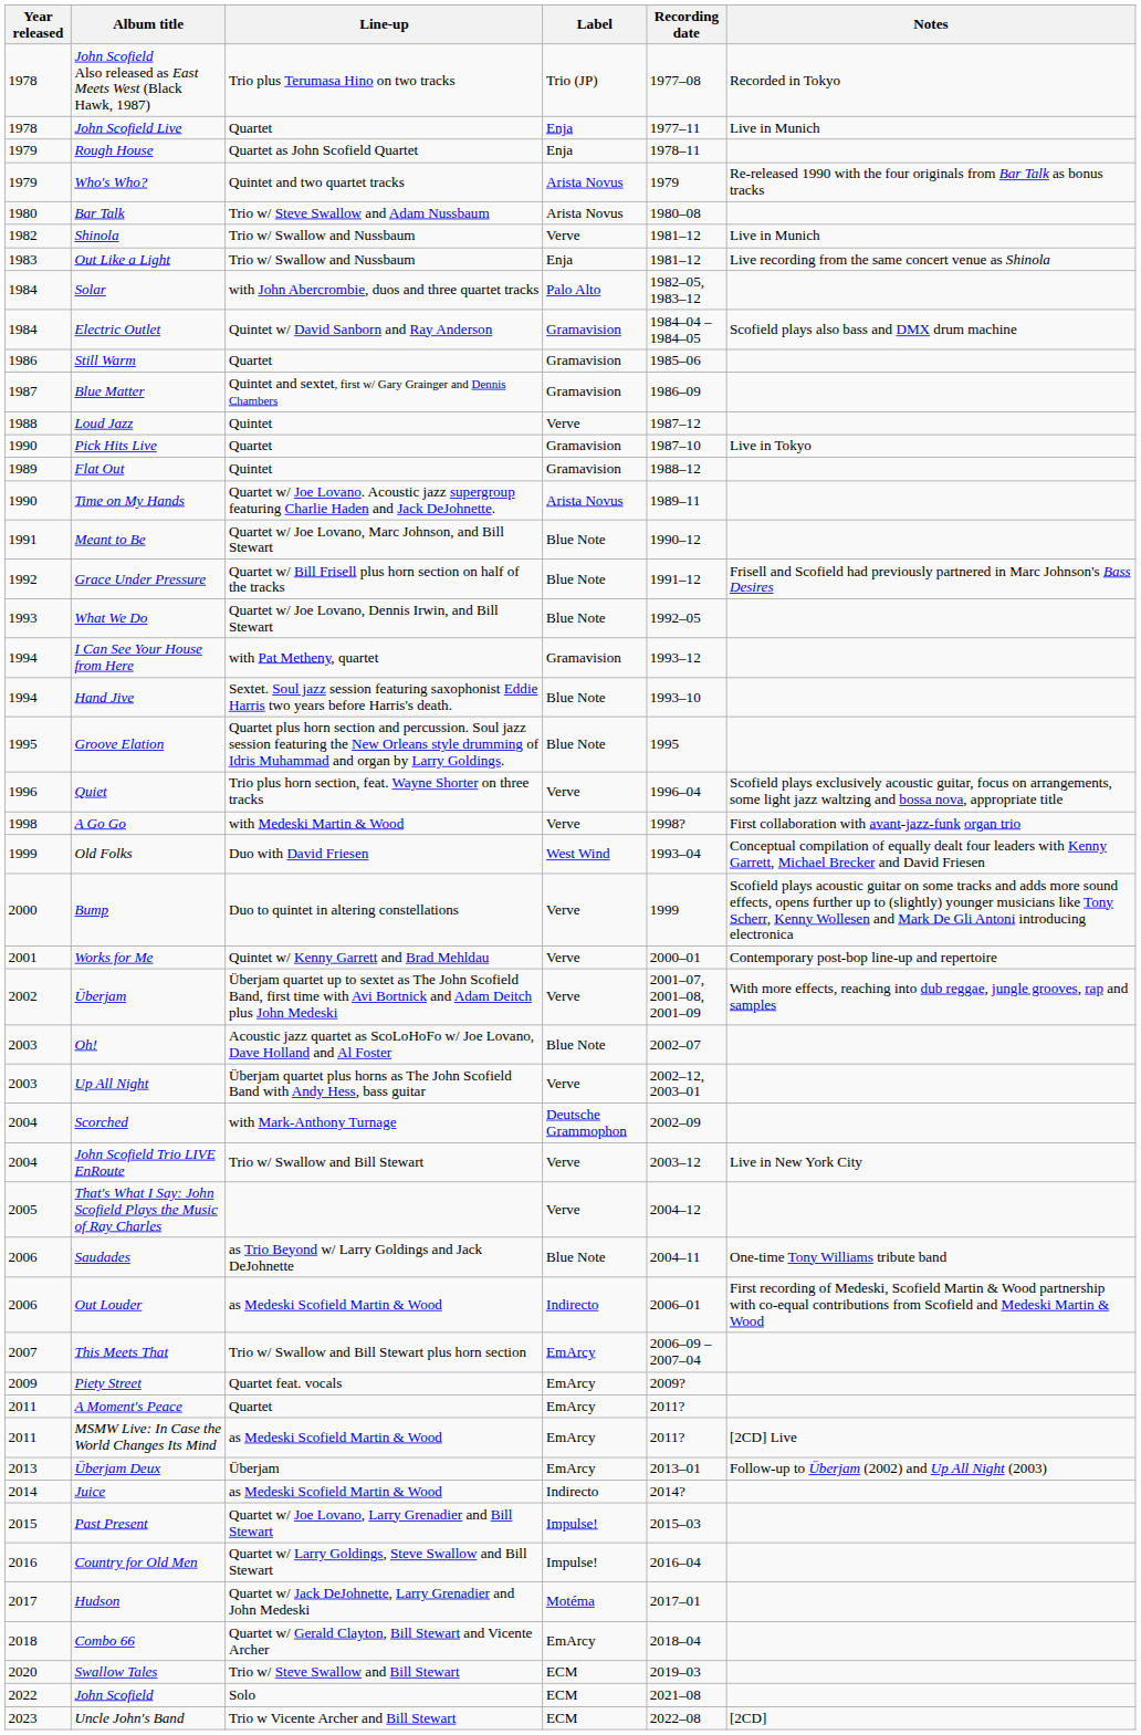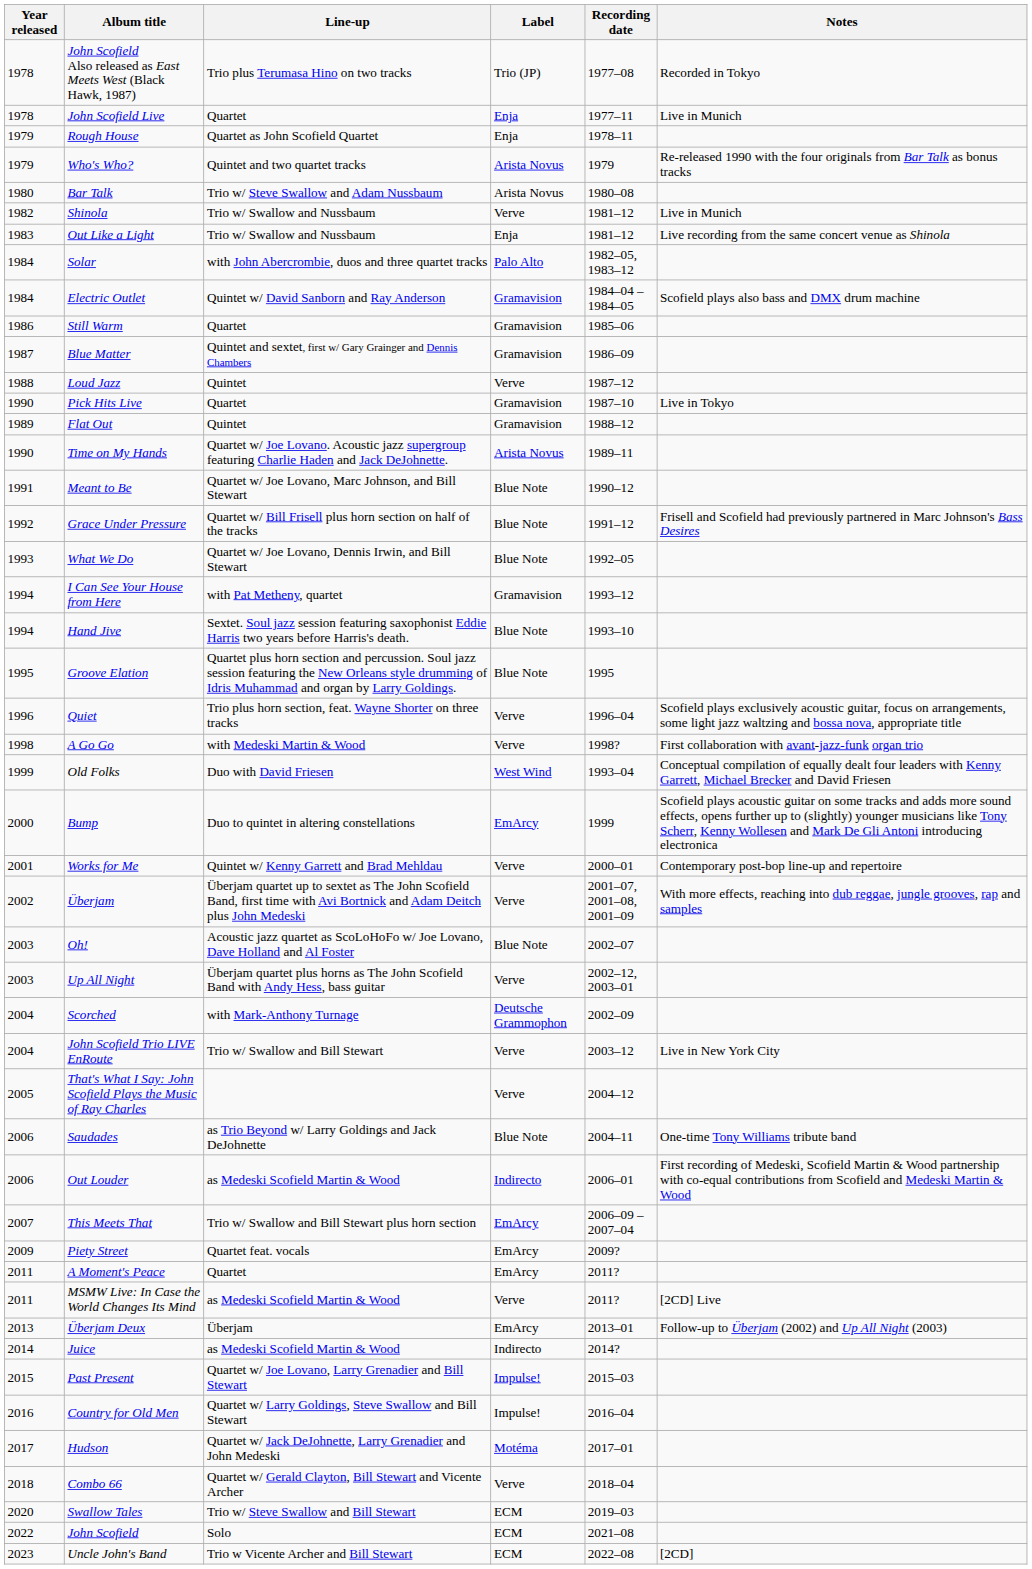Bump | Label: Verve -> EmArcy
MSMW Live: In Case the World Changes Its Mind | Label: EmArcy -> Verve
Combo 66 | Label: EmArcy -> Verve
